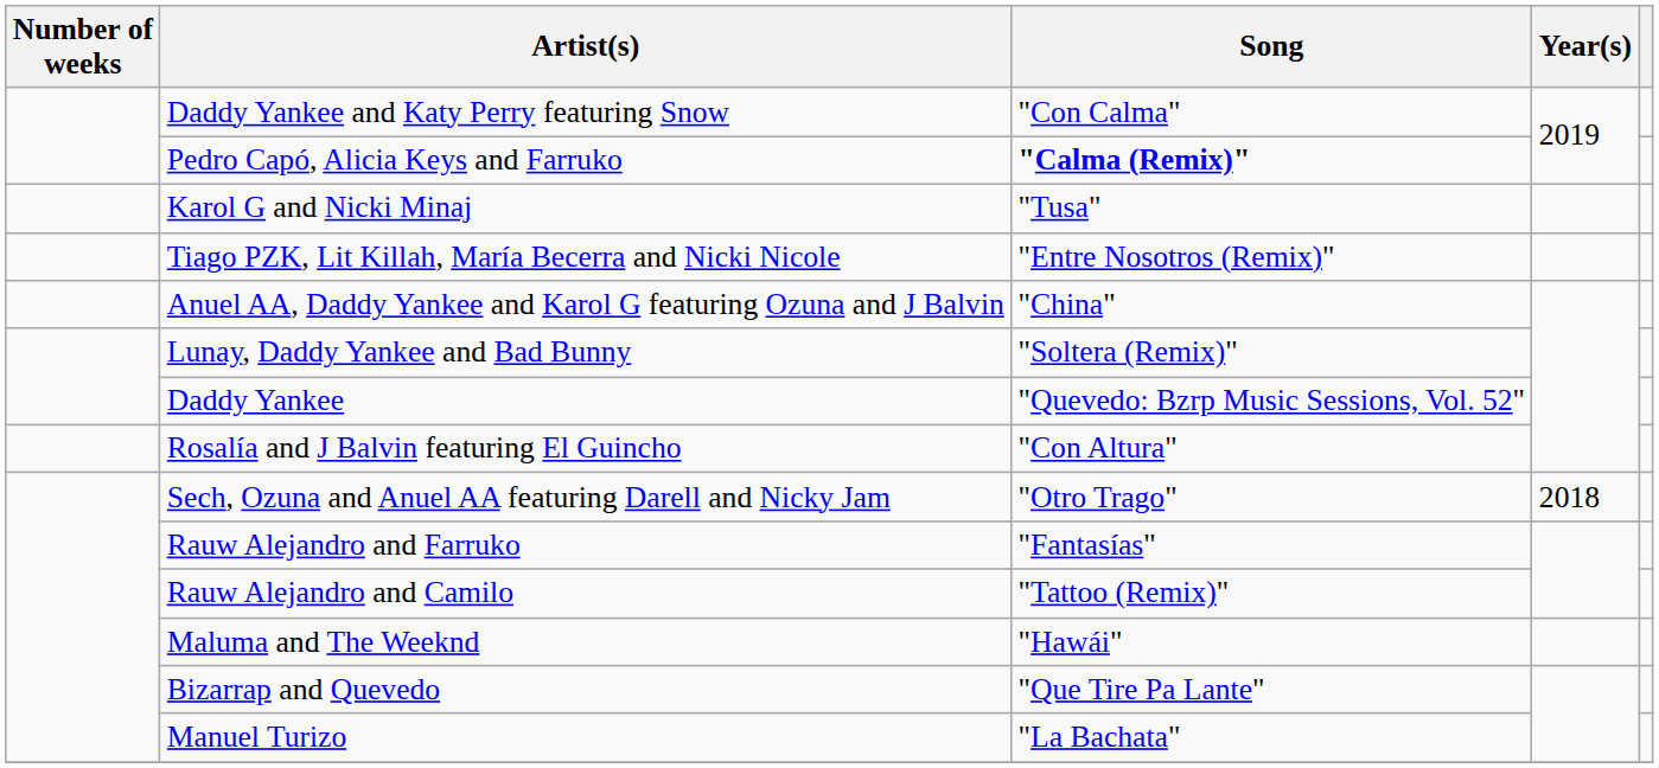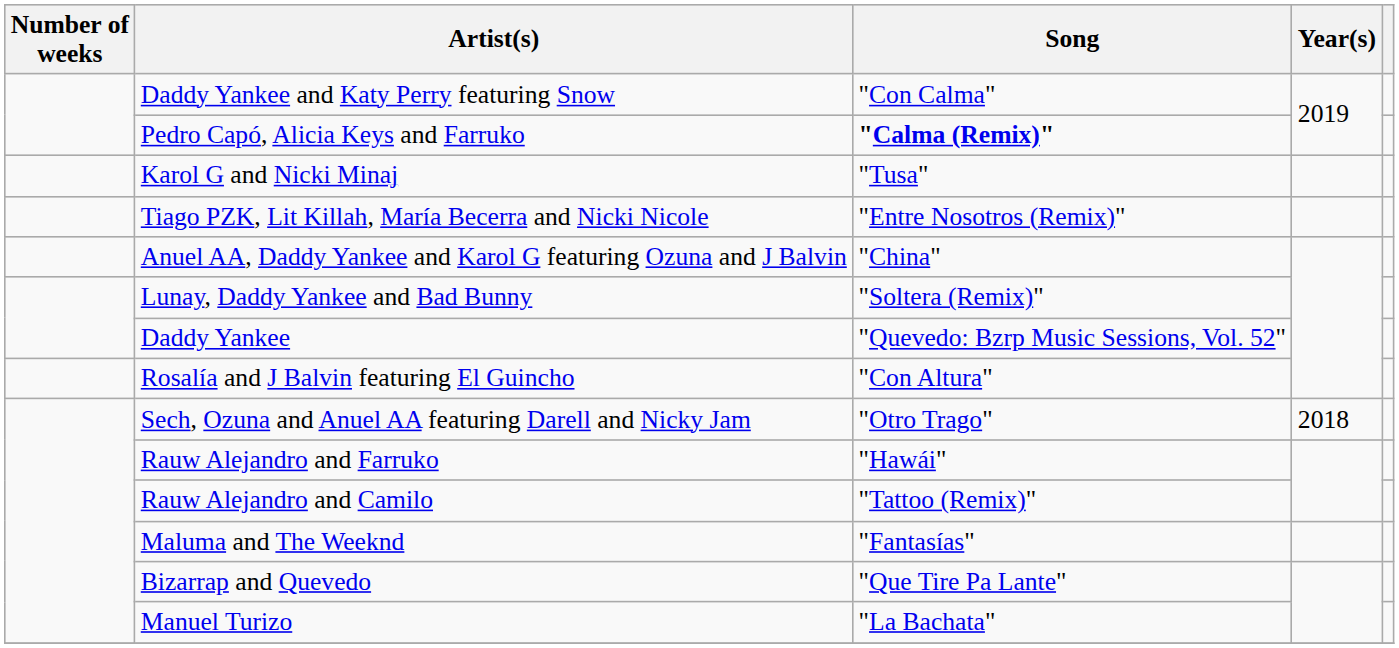Rauw Alejandro and Farruko | Song: "Fantasías" -> "Hawái"
Maluma and The Weeknd | Song: "Hawái" -> "Fantasías"
